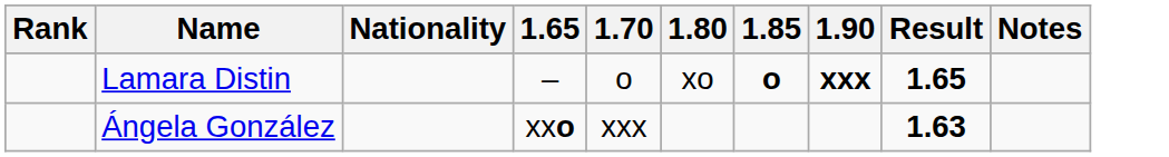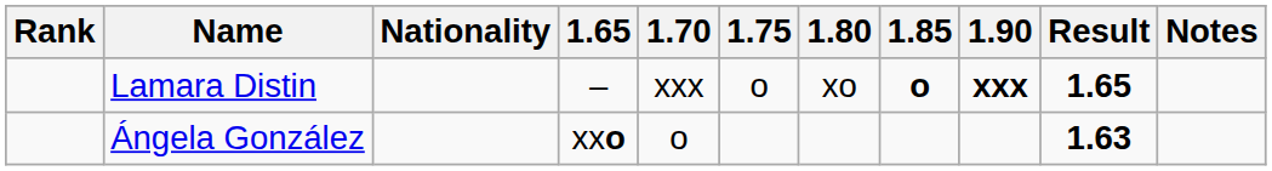+ column: 1.75 | o
Lamara Distin | 1.70: o -> xxx
Ángela González | 1.70: xxx -> o
